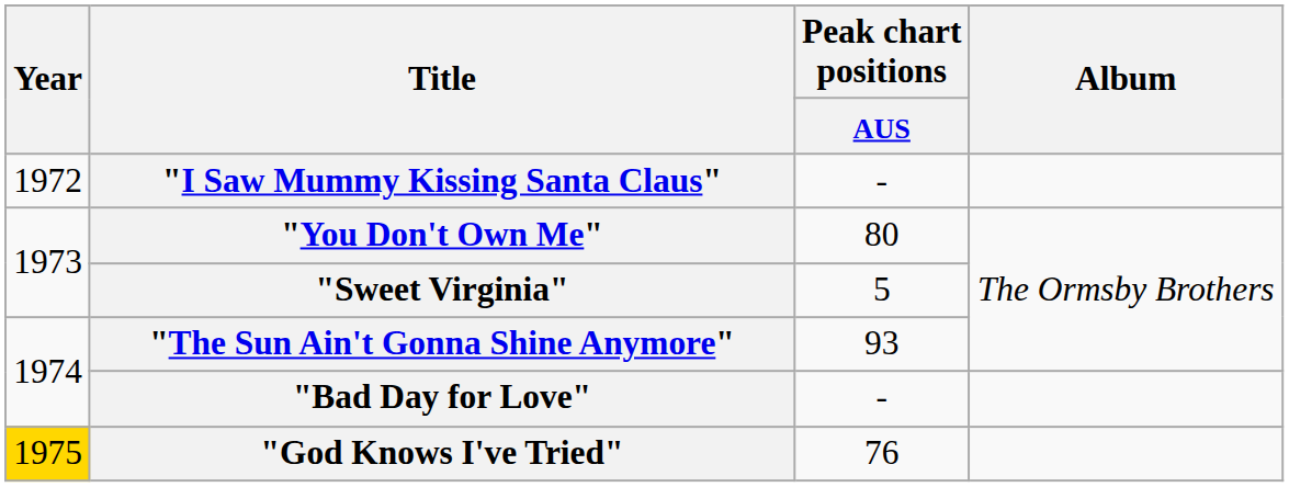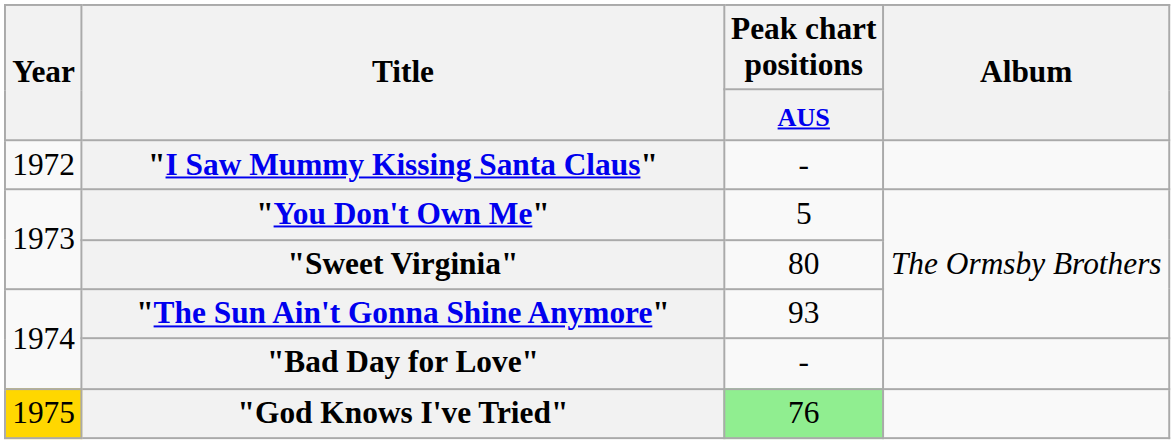"You Don't Own Me" | Peak chart positions / AUS: 80 -> 5
"Sweet Virginia" | Peak chart positions / AUS: 5 -> 80
"God Knows I've Tried" | Peak chart positions / AUS: no background -> lightgreen background
